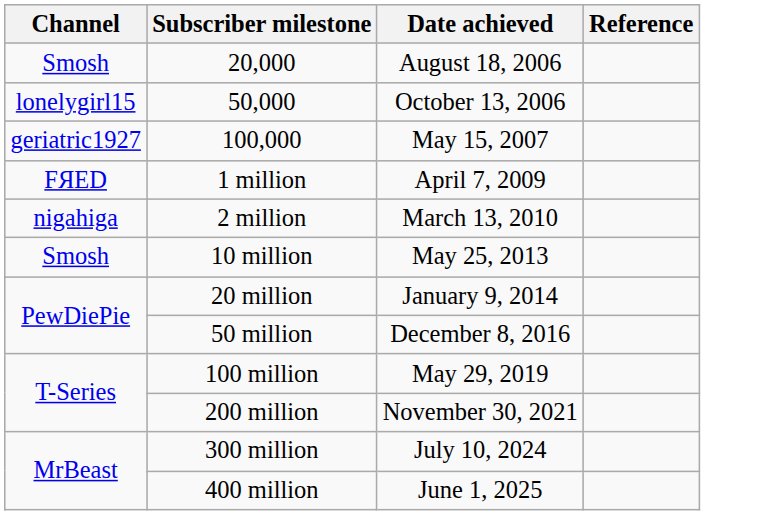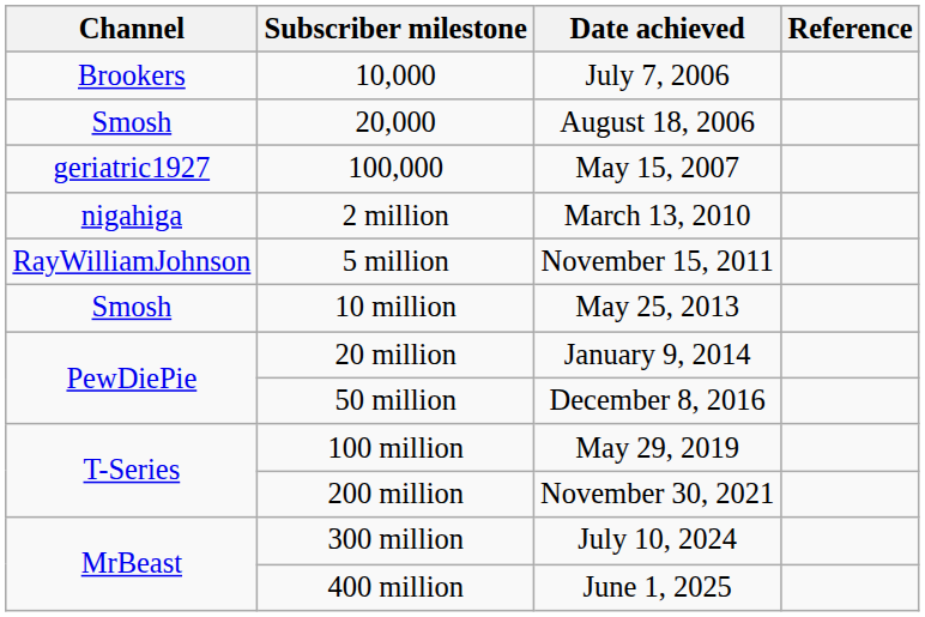+ row: Brookers | 10,000 | July 7, 2006
- row: lonelygirl15 | 50,000 | October 13, 2006
- row: FЯED | 1 million | April 7, 2009
+ row: RayWilliamJohnson | 5 million | November 15, 2011
